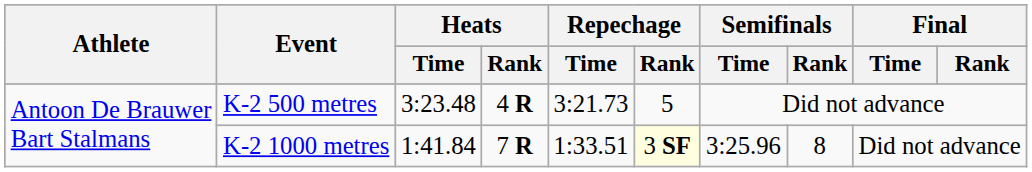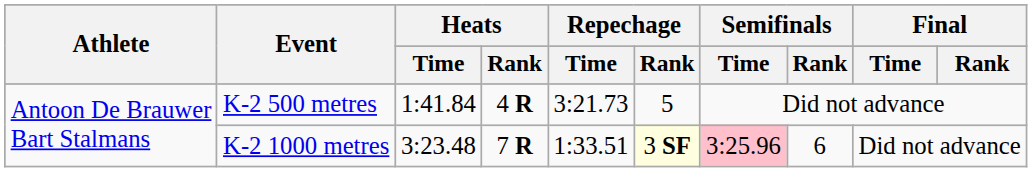K-2 500 metres | Heats / Time: 3:23.48 -> 1:41.84
K-2 1000 metres | Heats / Time: 1:41.84 -> 3:23.48
K-2 1000 metres | Semifinals / Time: no background -> pink background
K-2 1000 metres | Semifinals / Rank: 8 -> 6
